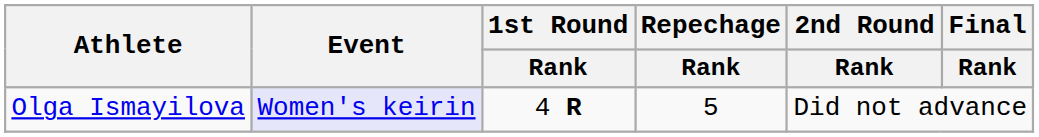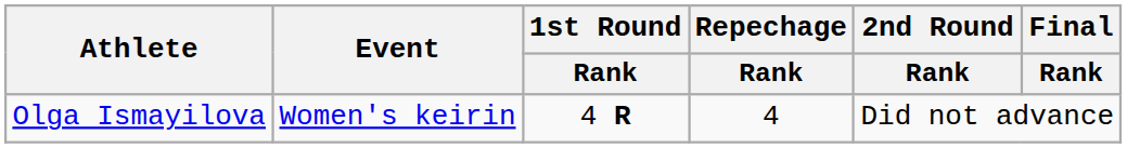Olga Ismayilova | Event: lavender background -> no background
Olga Ismayilova | Repechage / Rank: 5 -> 4
